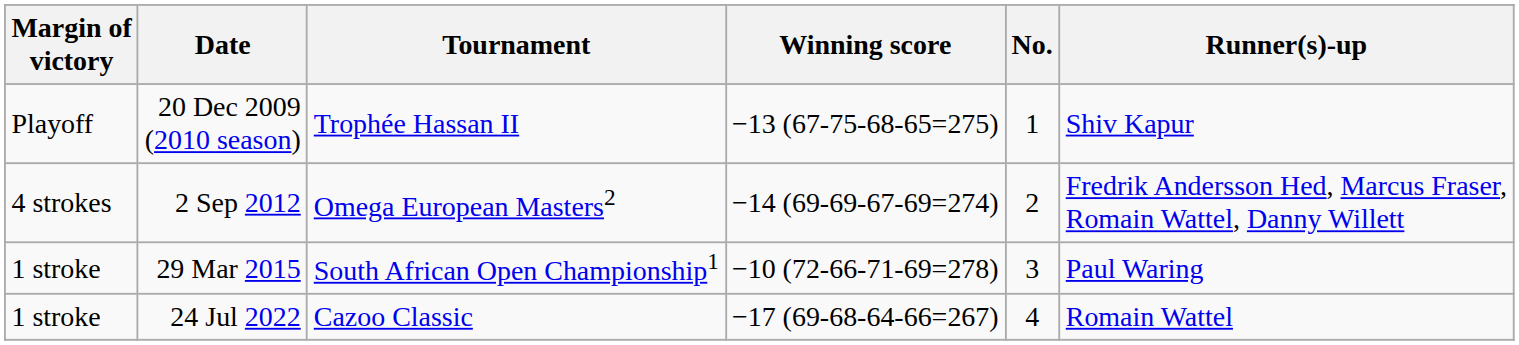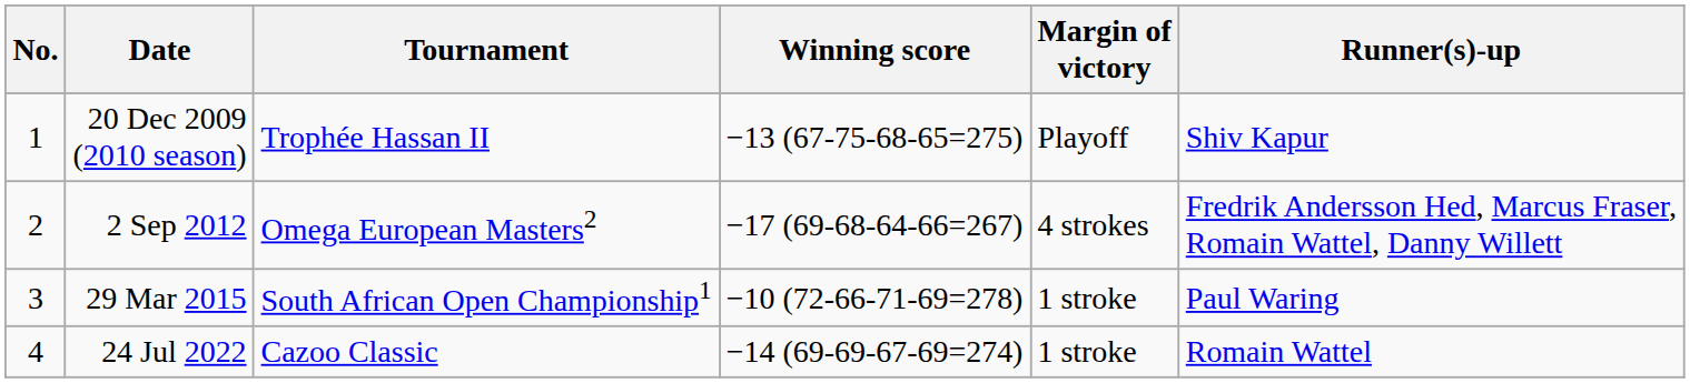columns swapped: No. <-> Margin of victory
2 Sep 2012 | Winning score: −14 (69-69-67-69=274) -> −17 (69-68-64-66=267)
24 Jul 2022 | Winning score: −17 (69-68-64-66=267) -> −14 (69-69-67-69=274)
